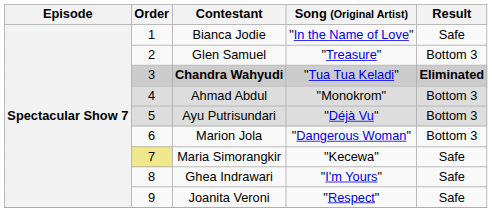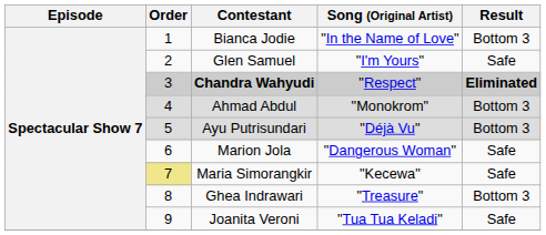Bianca Jodie | Result: Safe -> Bottom 3
Glen Samuel | Song (Original Artist): "Treasure" -> "I'm Yours"
Glen Samuel | Result: Bottom 3 -> Safe
Chandra Wahyudi | Song (Original Artist): "Tua Tua Keladi" -> "Respect"
Marion Jola | Result: Bottom 3 -> Safe
Ghea Indrawari | Song (Original Artist): "I'm Yours" -> "Treasure"
Ghea Indrawari | Result: Safe -> Bottom 3
Joanita Veroni | Song (Original Artist): "Respect" -> "Tua Tua Keladi"
